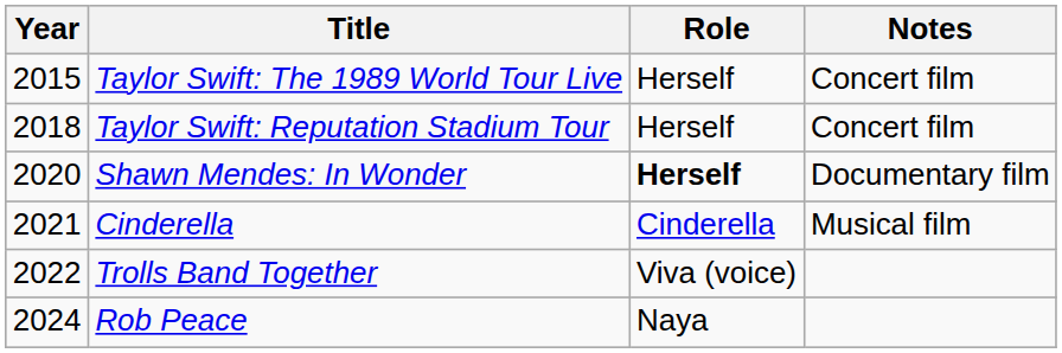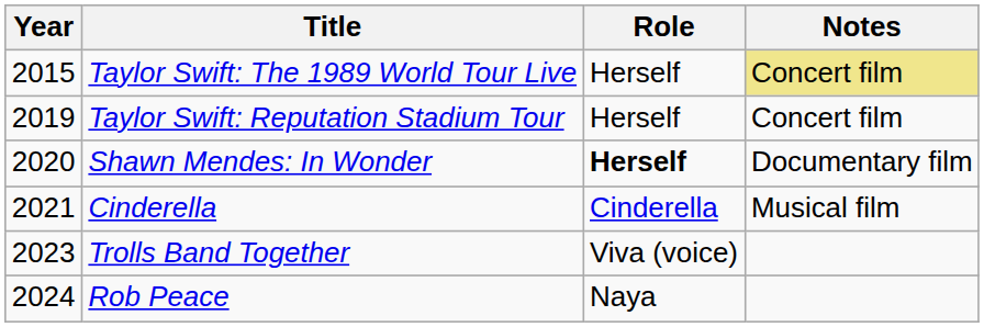Taylor Swift: The 1989 World Tour Live | Notes: no background -> khaki background
Taylor Swift: Reputation Stadium Tour | Year: 2018 -> 2019
Trolls Band Together | Year: 2022 -> 2023
